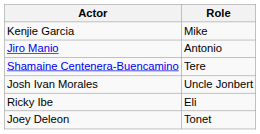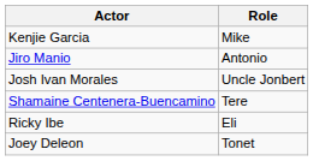rows swapped: Shamaine Centenera-Buencamino <-> Josh Ivan Morales
